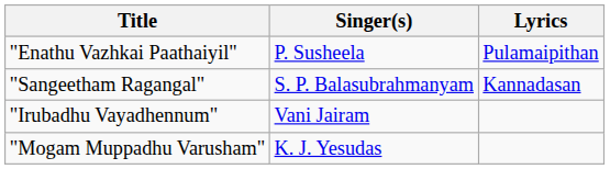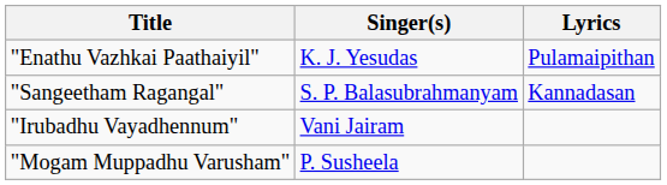"Enathu Vazhkai Paathaiyil" | Singer(s): P. Susheela -> K. J. Yesudas
"Mogam Muppadhu Varusham" | Singer(s): K. J. Yesudas -> P. Susheela
